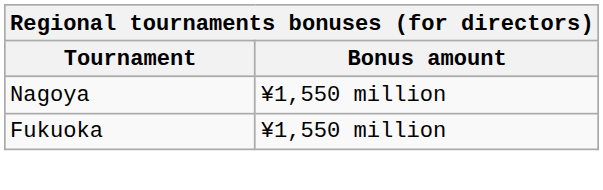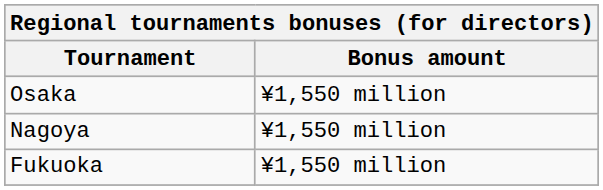+ row: Osaka | ¥1,550 million
